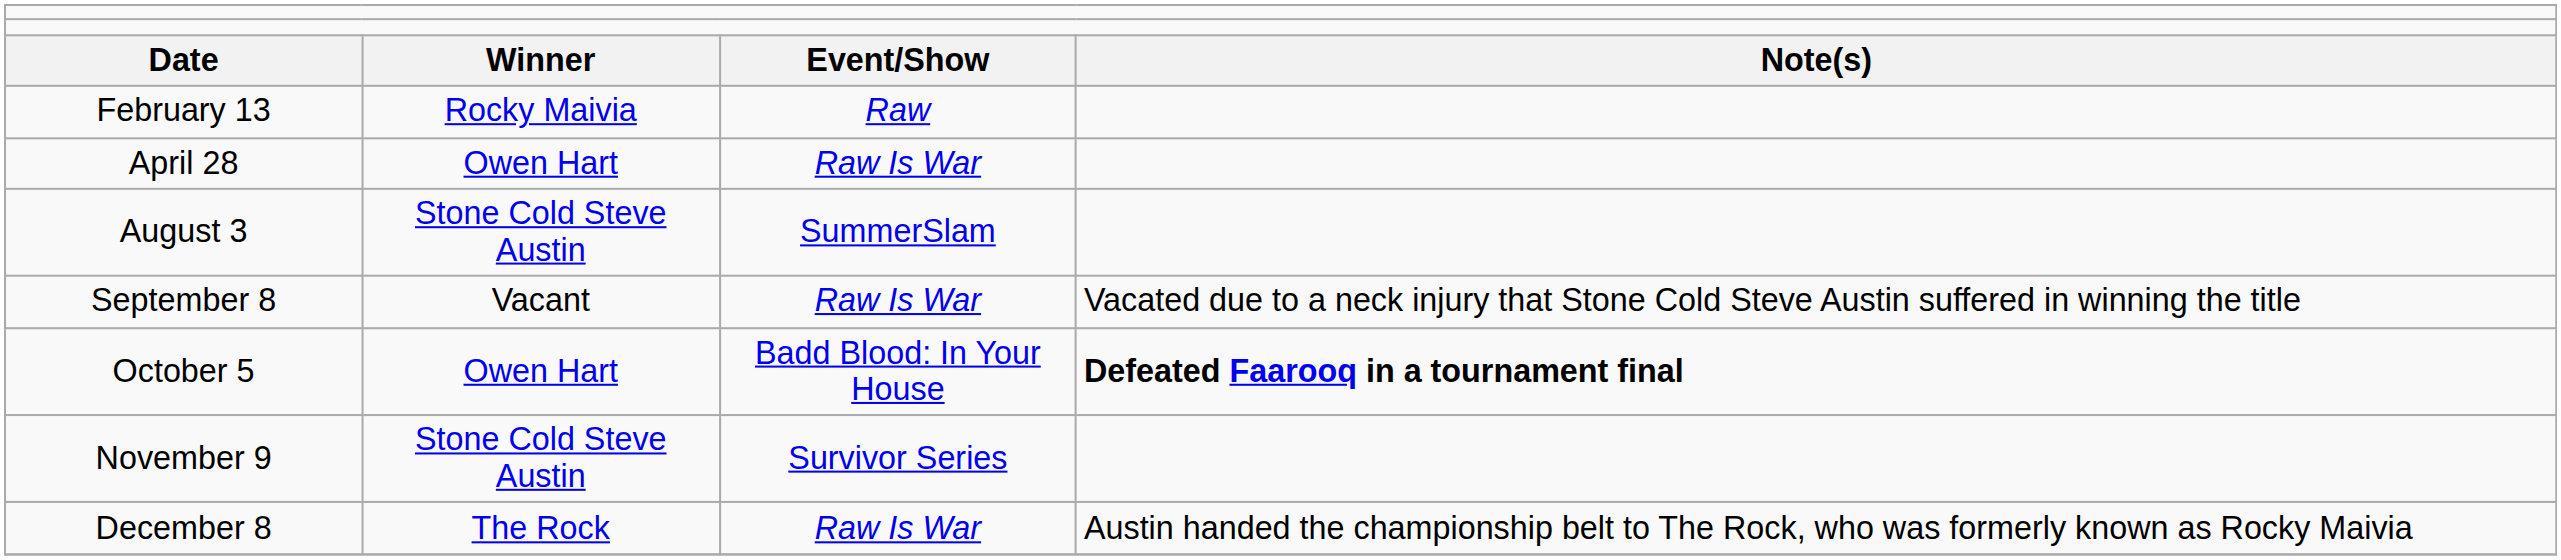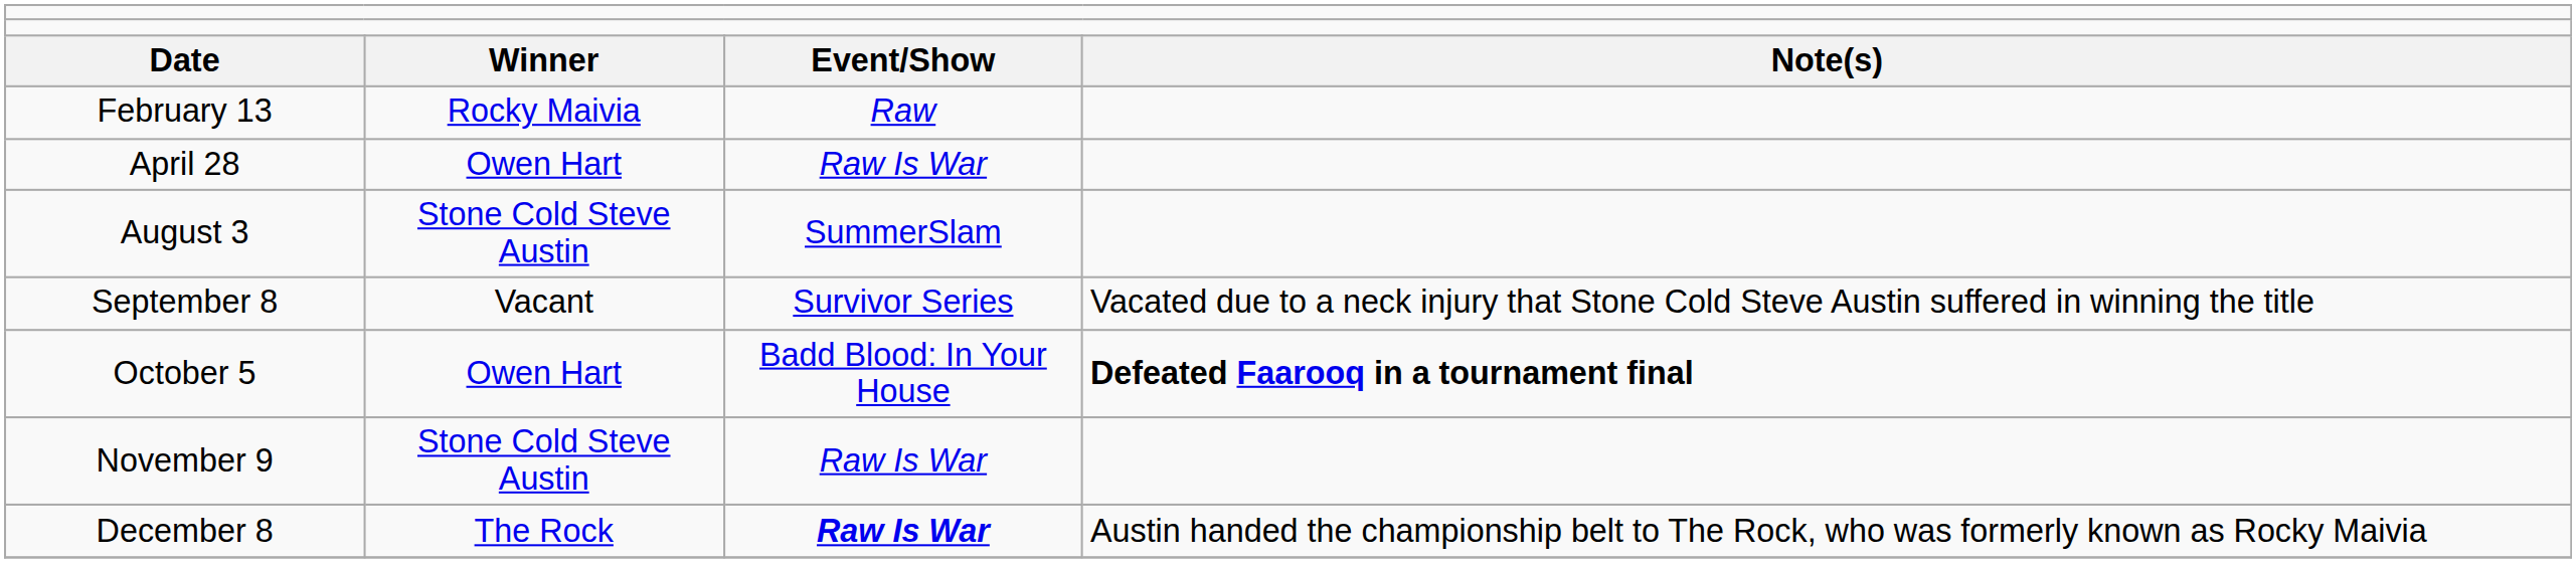September 8 | column 3: Raw Is War -> Survivor Series
November 9 | column 3: Survivor Series -> Raw Is War
December 8 | column 3: normal -> bold
